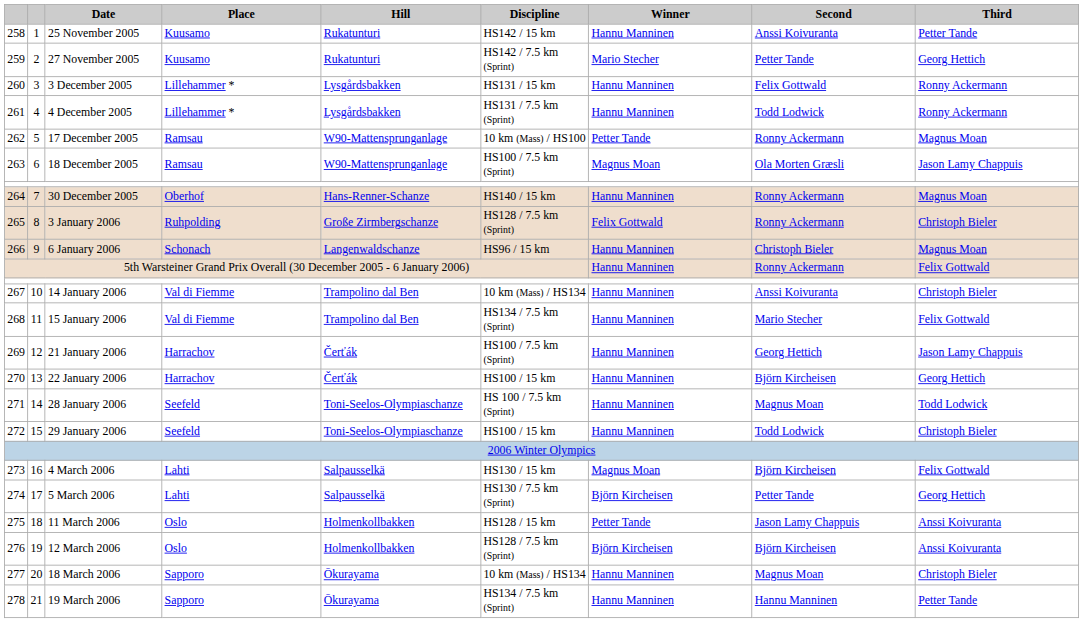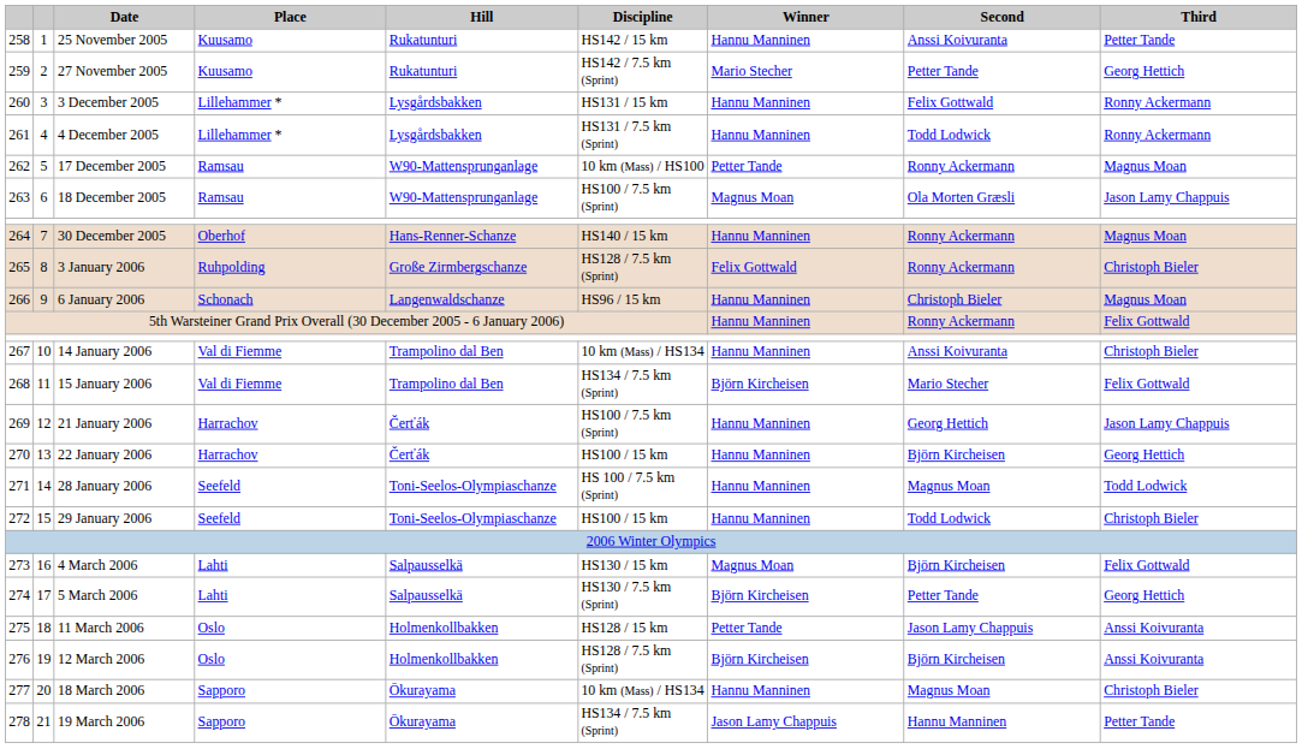15 January 2006 | Winner: Hannu Manninen -> Björn Kircheisen
19 March 2006 | Winner: Hannu Manninen -> Jason Lamy Chappuis
